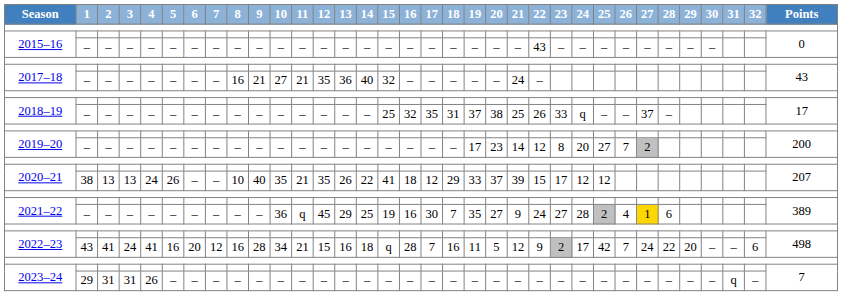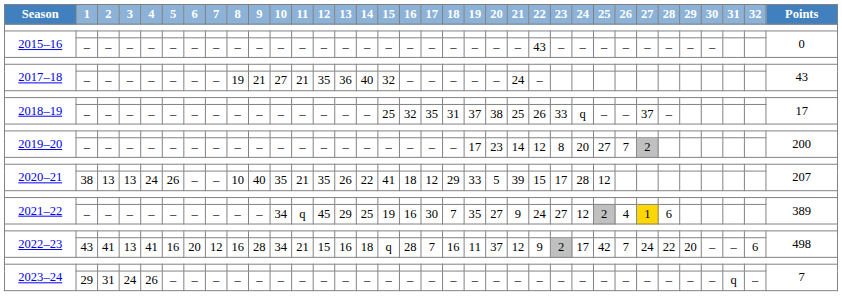2017–18 / – | 8: 16 -> 19
2020–21 / 38 | 20: 37 -> 5
2020–21 / 38 | 24: 12 -> 28
2021–22 / – | 10: 36 -> 34
2021–22 / – | 24: 28 -> 12
2022–23 / 43 | 3: 24 -> 13
2022–23 / 43 | 20: 5 -> 37
2023–24 / 29 | 3: 31 -> 24
